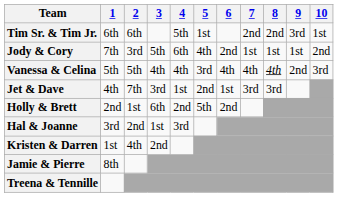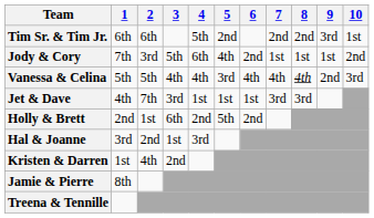Tim Sr. & Tim Jr. | 5: 1st -> 2nd
Jet & Dave | 5: 2nd -> 1st
